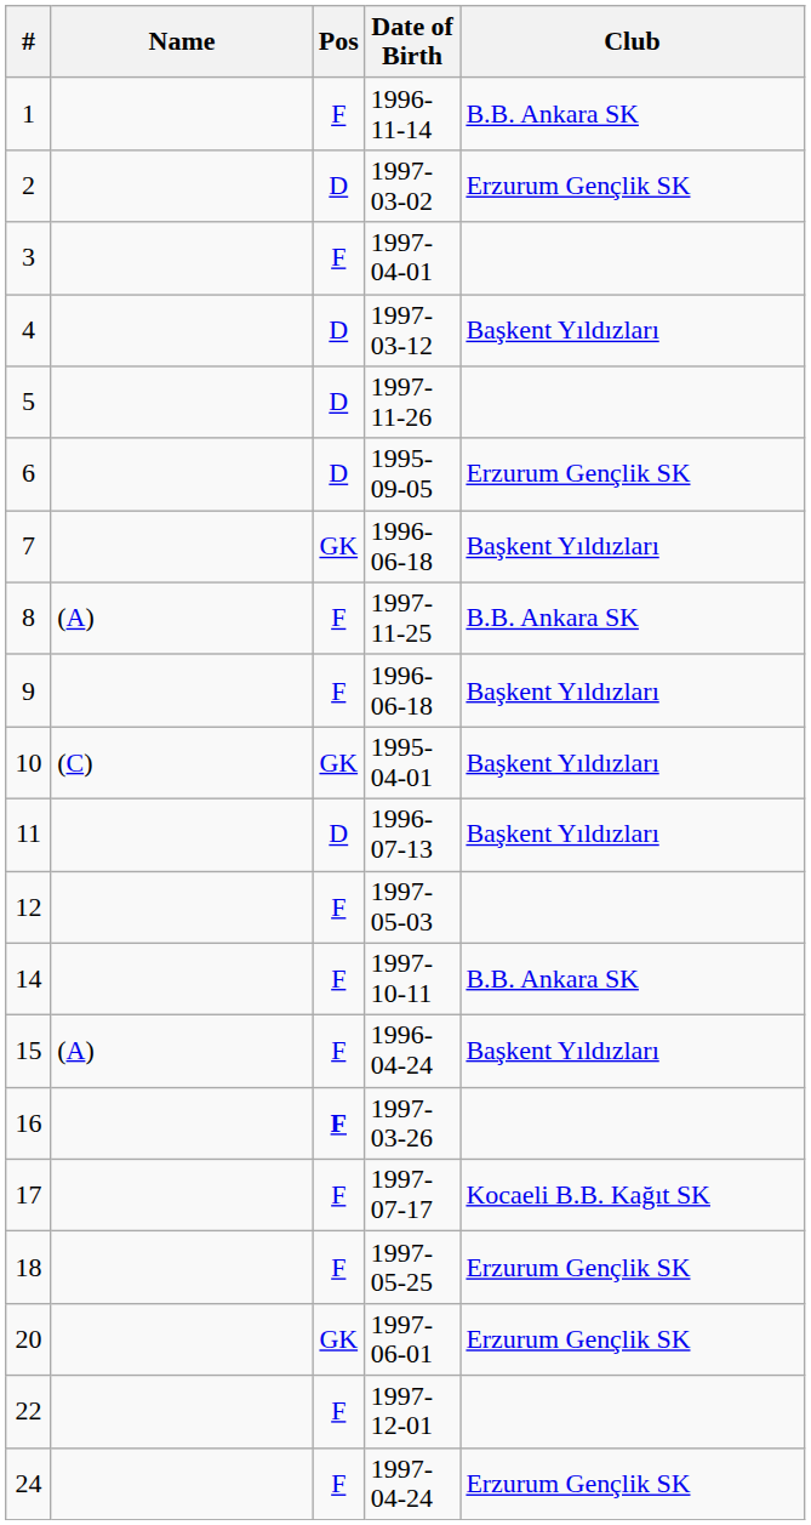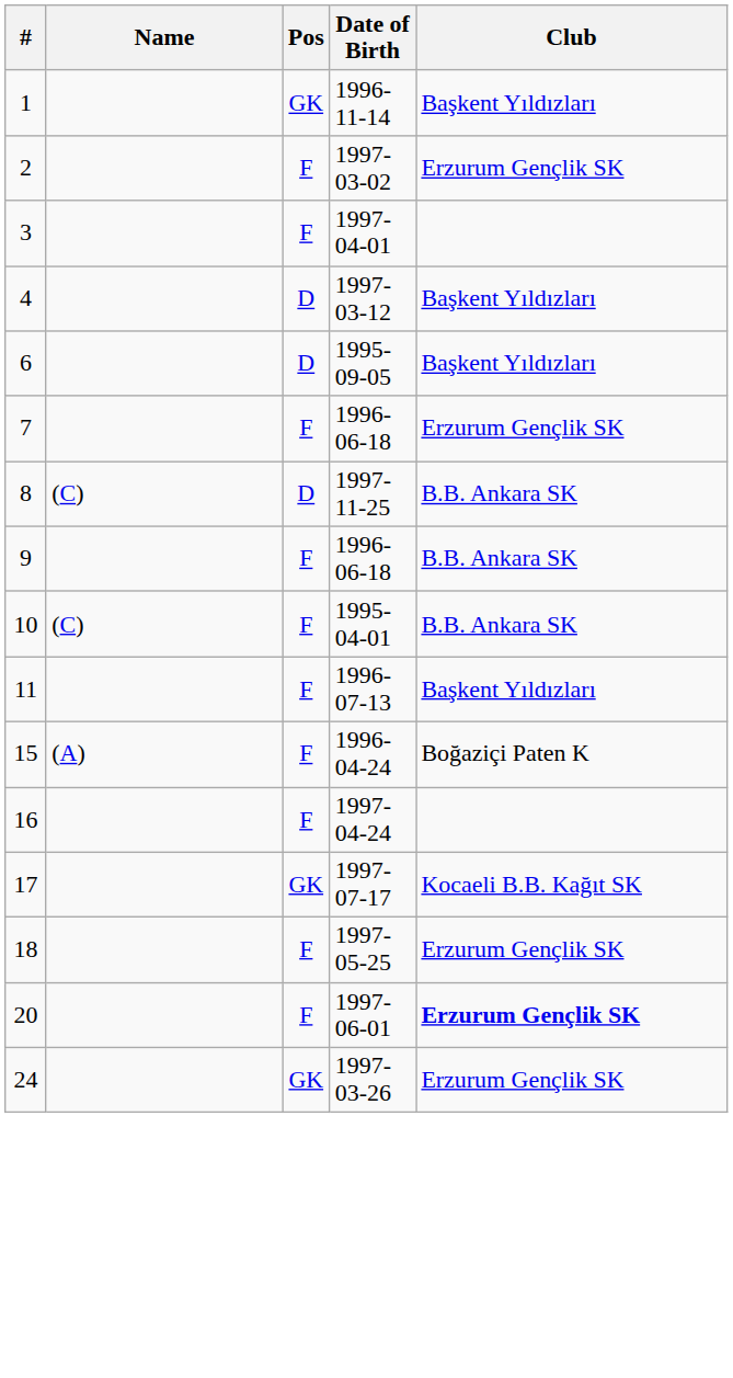1 | Pos: F -> GK
1 | Club: B.B. Ankara SK -> Başkent Yıldızları
2 | Pos: D -> F
- row: 5 | D | 1997-11-26
6 | Club: Erzurum Gençlik SK -> Başkent Yıldızları
7 | Pos: GK -> F
7 | Club: Başkent Yıldızları -> Erzurum Gençlik SK
8 | Name: (A) -> (C)
8 | Pos: F -> D
9 | Club: Başkent Yıldızları -> B.B. Ankara SK
10 | Pos: GK -> F
10 | Club: Başkent Yıldızları -> B.B. Ankara SK
11 | Pos: D -> F
- row: 12 | F | 1997-05-03
- row: 14 | F | 1997-10-11 | B.B. Ankara SK
15 | Club: Başkent Yıldızları -> Boğaziçi Paten K
16 | Pos: bold -> normal
16 | Date of Birth: 1997-03-26 -> 1997-04-24
17 | Pos: F -> GK
20 | Pos: GK -> F
20 | Club: normal -> bold
- row: 22 | F | 1997-12-01
24 | Pos: F -> GK
24 | Date of Birth: 1997-04-24 -> 1997-03-26
